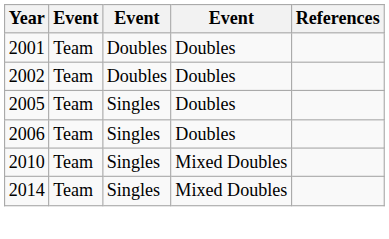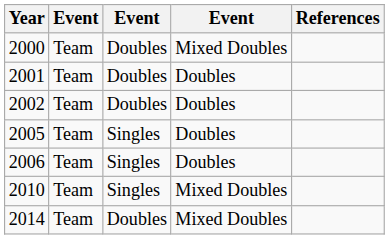+ row: 2000 | Team | Doubles | Mixed Doubles
2014 | column 3: Singles -> Doubles
